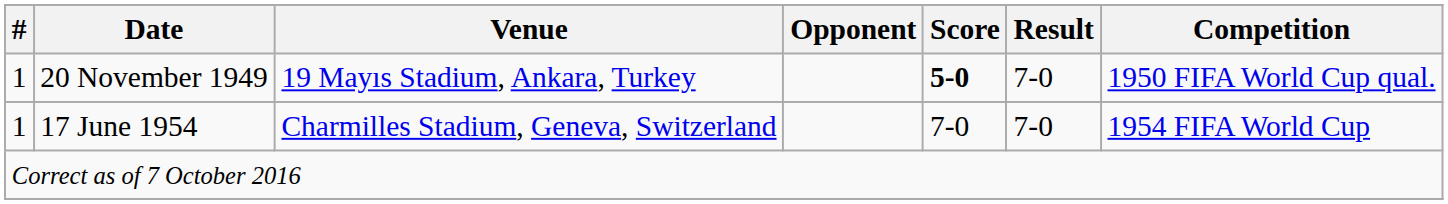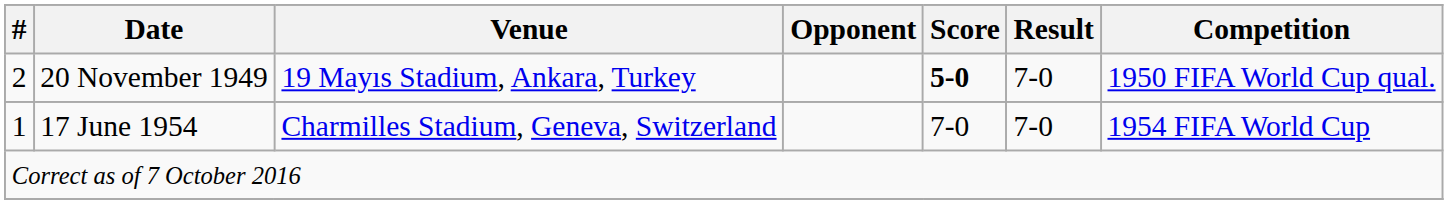20 November 1949 | #: 1 -> 2
